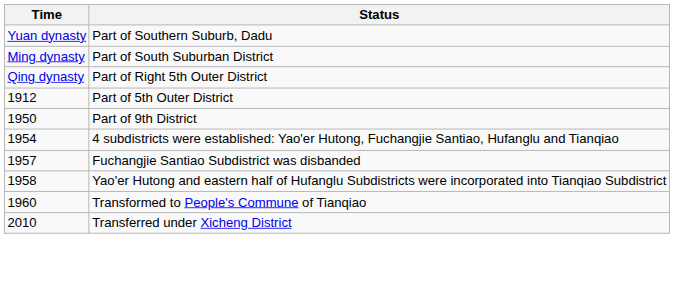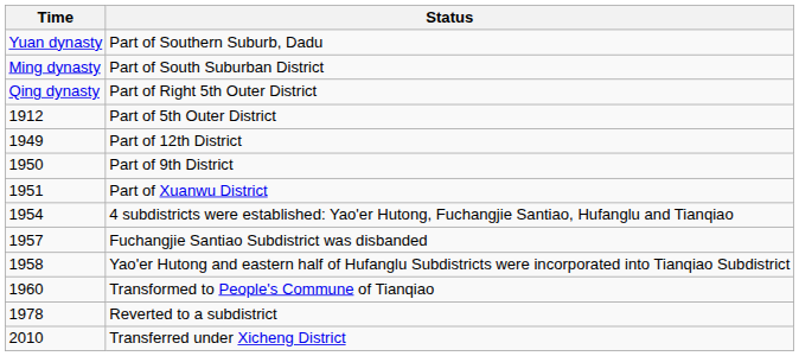+ row: 1949 | Part of 12th District
+ row: 1951 | Part of Xuanwu District
+ row: 1978 | Reverted to a subdistrict
